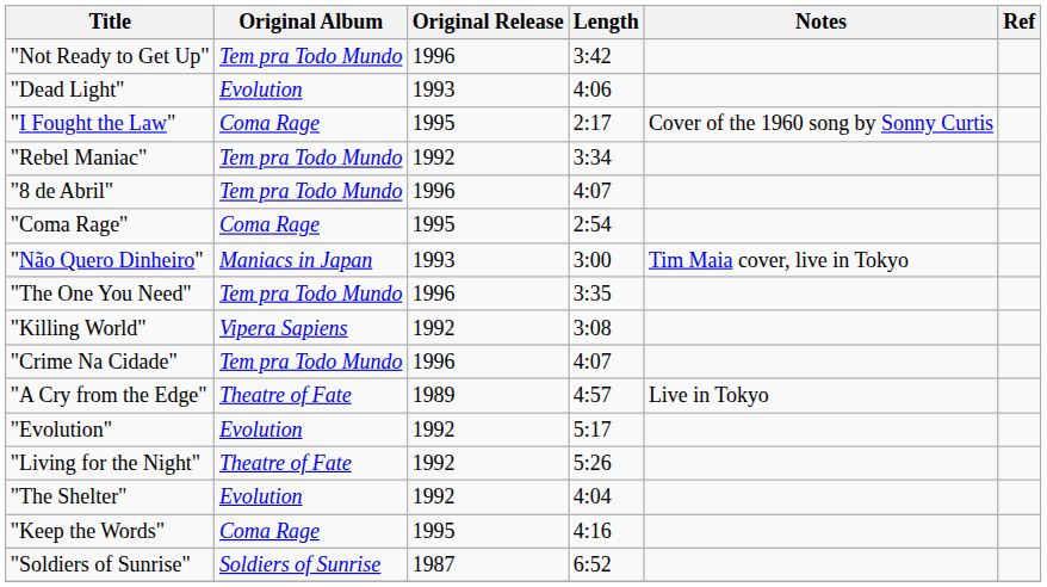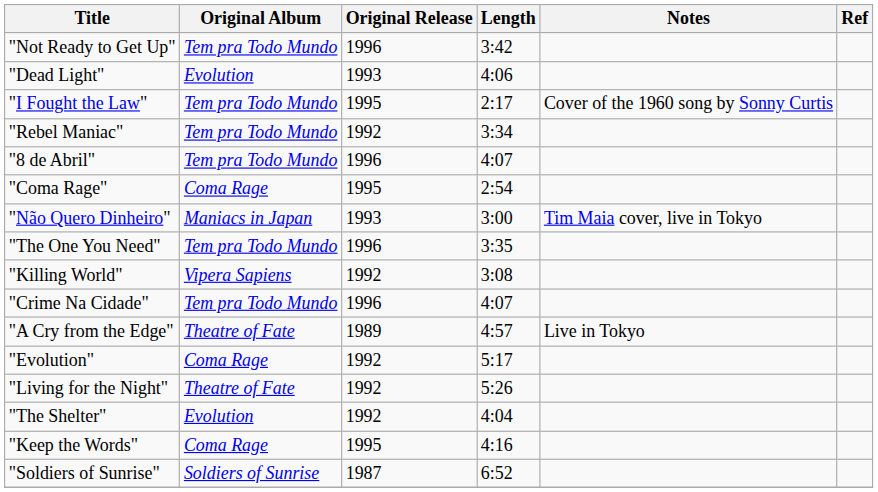"I Fought the Law" | Original Album: Coma Rage -> Tem pra Todo Mundo
"Evolution" | Original Album: Evolution -> Coma Rage
